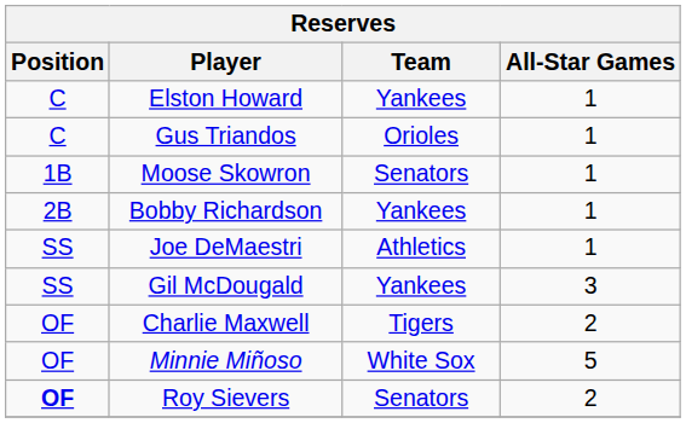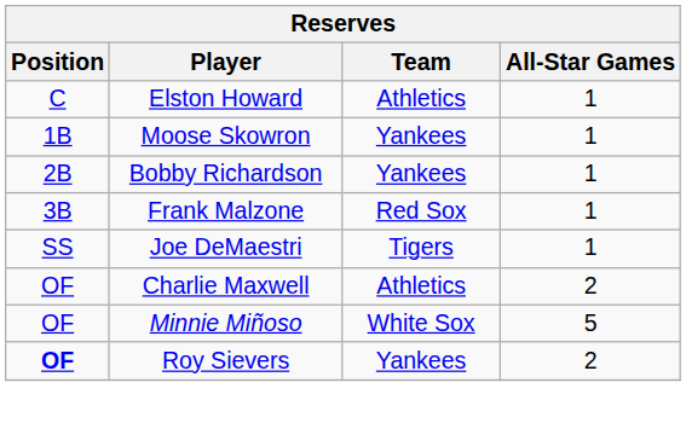Elston Howard | Team: Yankees -> Athletics
- row: C | Gus Triandos | Orioles | 1
Moose Skowron | Team: Senators -> Yankees
+ row: 3B | Frank Malzone | Red Sox | 1
Joe DeMaestri | Team: Athletics -> Tigers
- row: SS | Gil McDougald | Yankees | 3
Charlie Maxwell | Team: Tigers -> Athletics
Roy Sievers | Team: Senators -> Yankees
